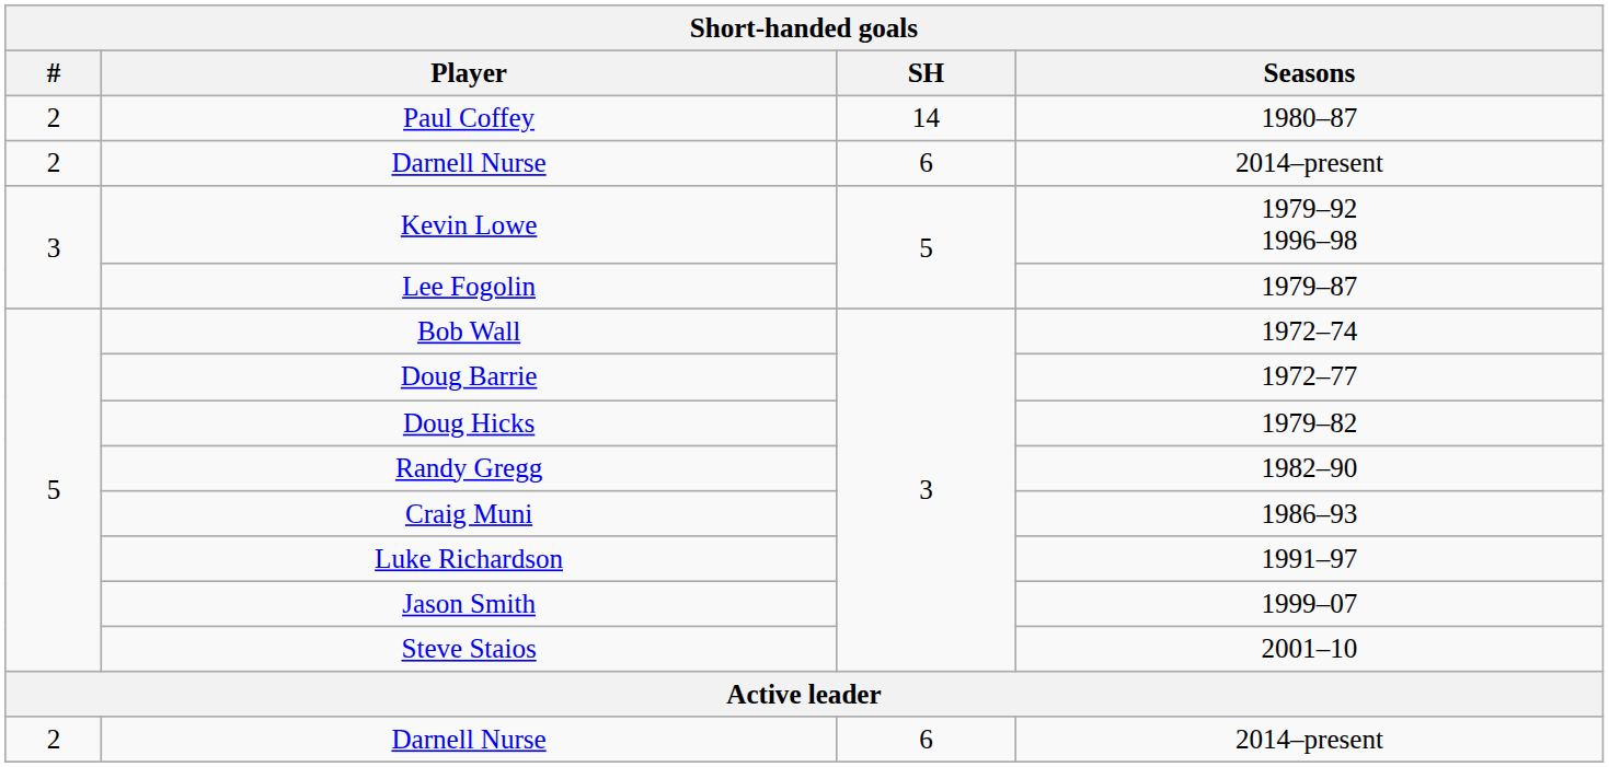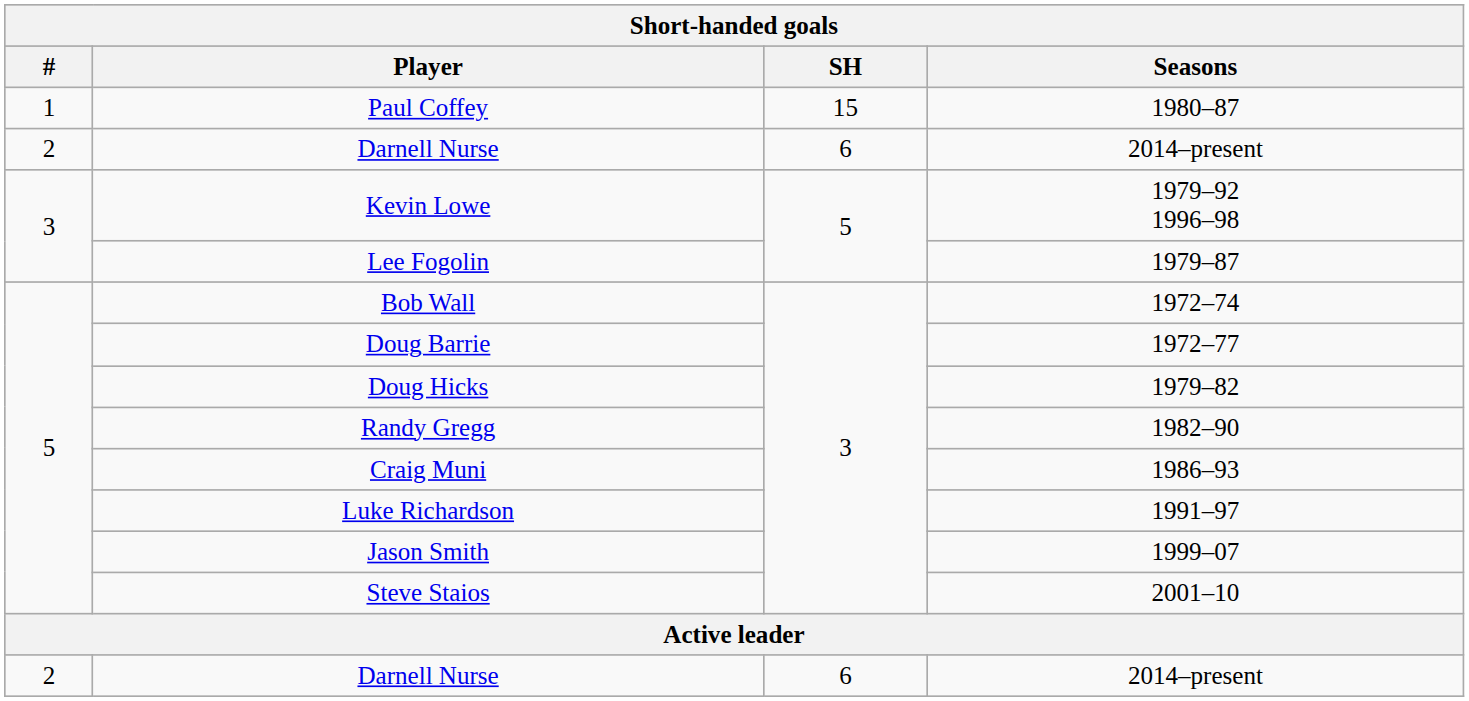Paul Coffey | #: 2 -> 1
Paul Coffey | SH: 14 -> 15
